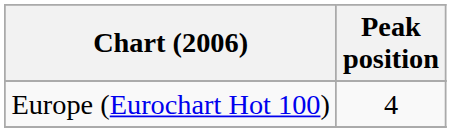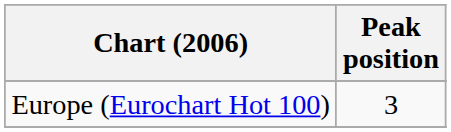Europe (Eurochart Hot 100) | Peak position: 4 -> 3
